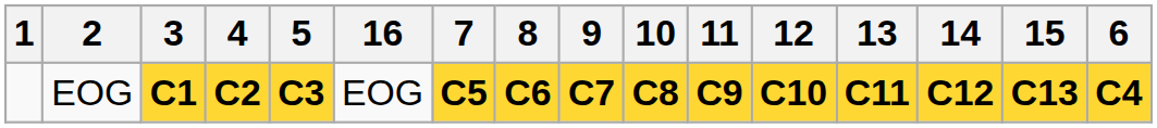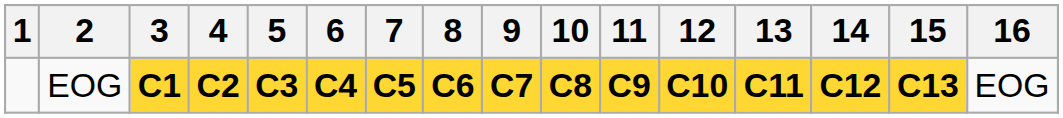columns swapped: 6 <-> 16
